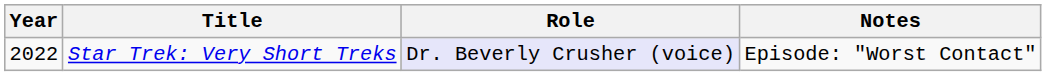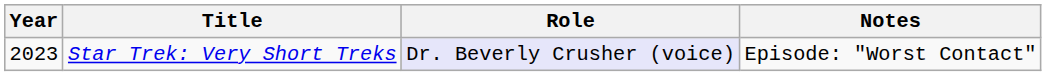Star Trek: Very Short Treks | Year: 2022 -> 2023
